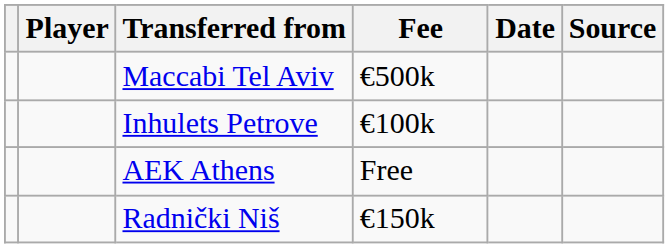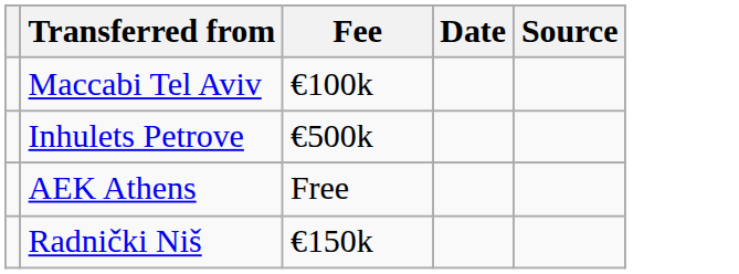- column: Player
Maccabi Tel Aviv | Fee: €500k -> €100k
Inhulets Petrove | Fee: €100k -> €500k
